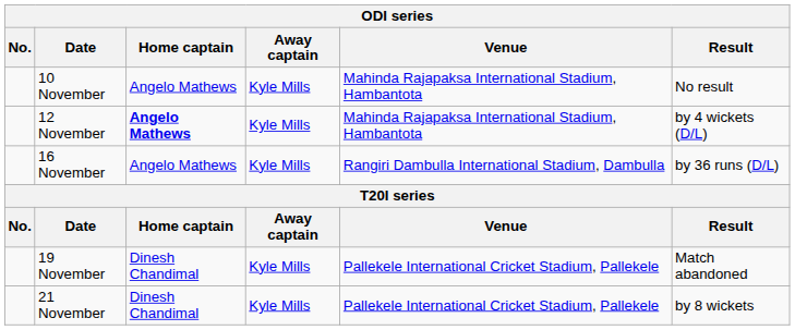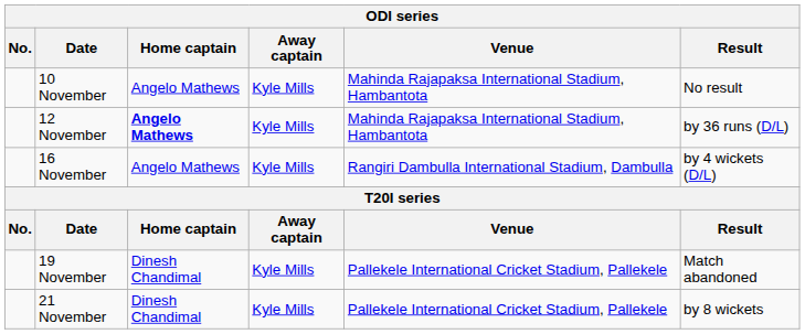12 November | Result: by 4 wickets (D/L) -> by 36 runs (D/L)
16 November | Result: by 36 runs (D/L) -> by 4 wickets (D/L)
